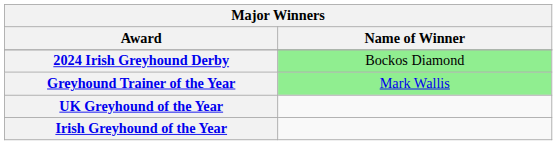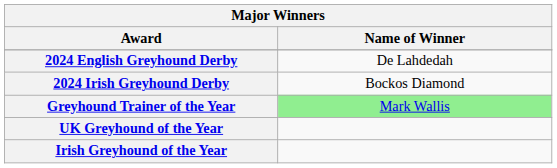+ row: 2024 English Greyhound Derby | De Lahdedah
2024 Irish Greyhound Derby | Name of Winner: lightgreen background -> no background
